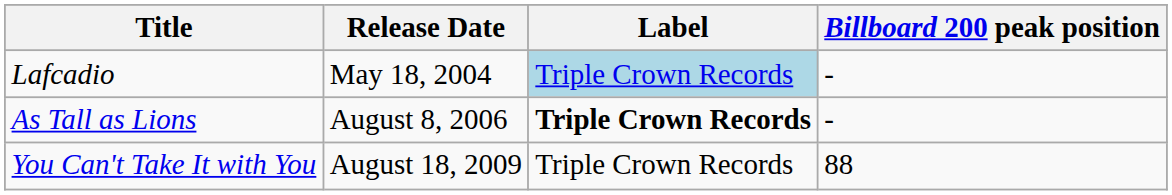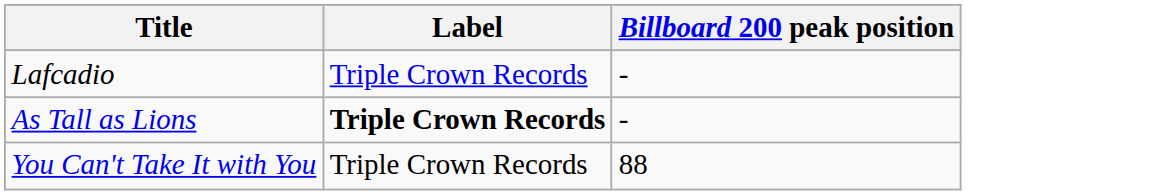- column: Release Date | May 18, 2004 | August 8, 2006 | August 18, 2009
Lafcadio | Label: lightblue background -> no background
